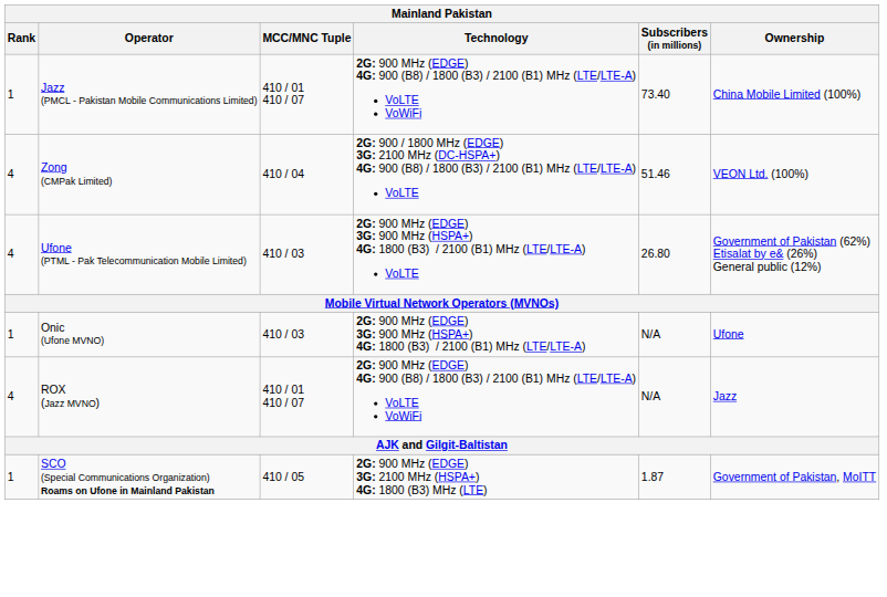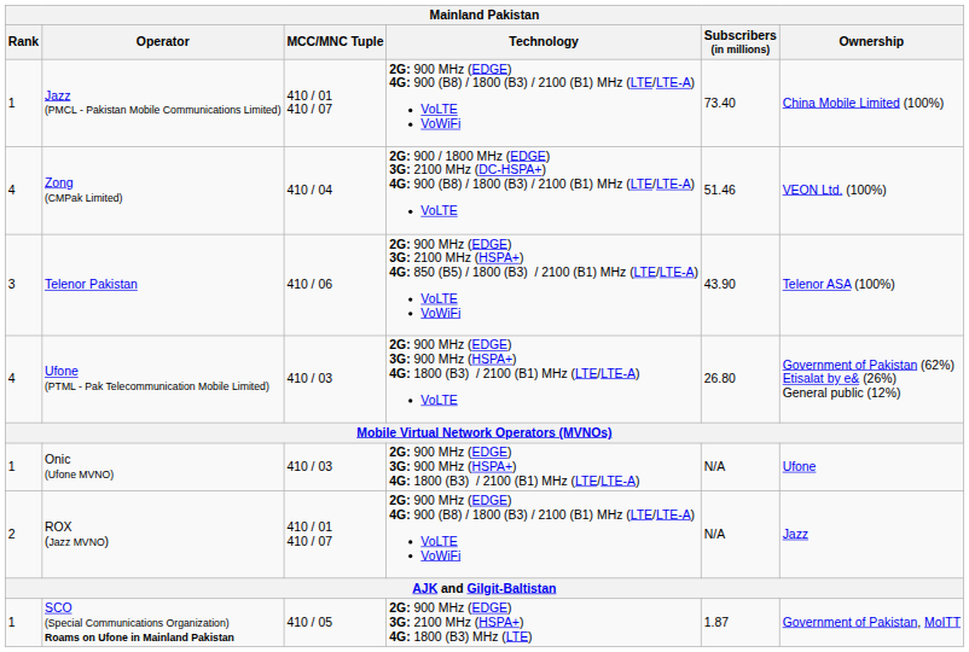+ row: 3 | Telenor Pakistan | 410 / 06 | 2G: 900 MHz (EDGE) 3G: 2100 MHz (HSPA+) 4G: 850 (B5) / 1800 (B3) / 2100 (B1) MHz (LTE/LTE-A) VoLTE VoWiFi | 43.90 | Telenor ASA (100%)
ROX (Jazz MVNO) | Rank: 4 -> 2
